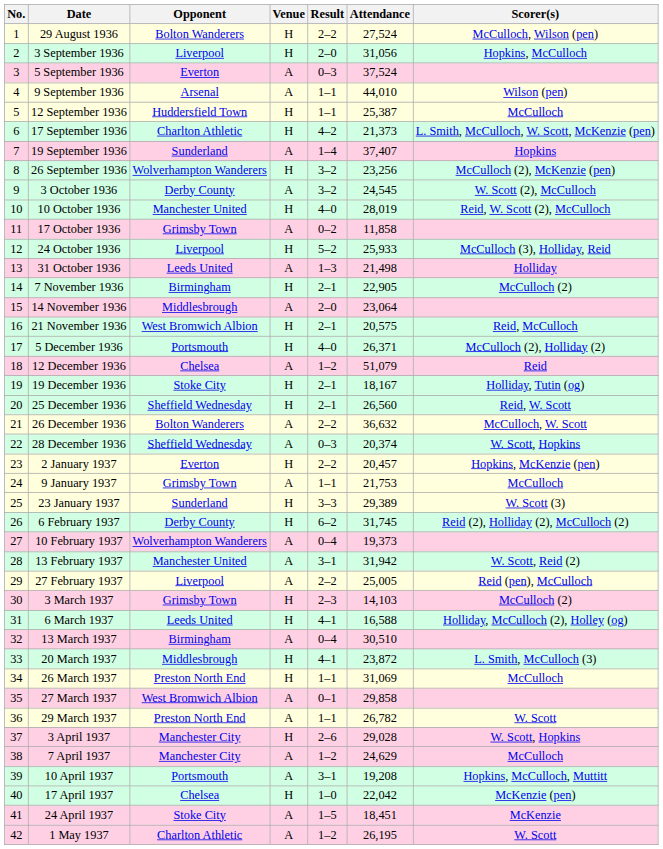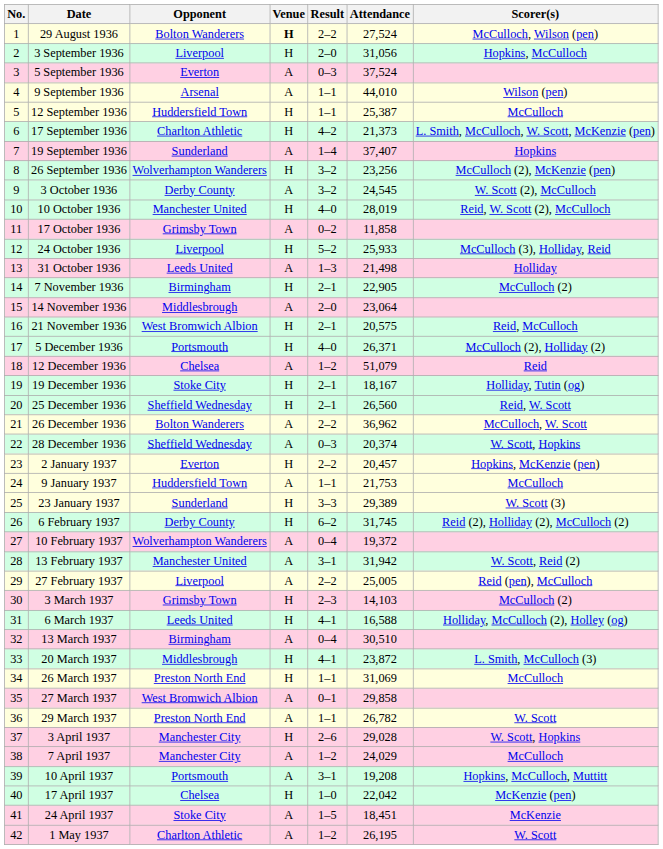29 August 1936 | Venue: normal -> bold
26 December 1936 | Attendance: 36,632 -> 36,962
9 January 1937 | Opponent: Grimsby Town -> Huddersfield Town
10 February 1937 | Attendance: 19,373 -> 19,372
7 April 1937 | Attendance: 24,629 -> 24,029
